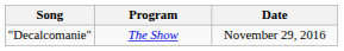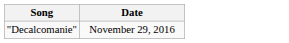- column: Program | The Show
